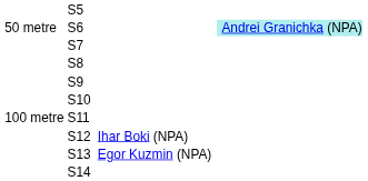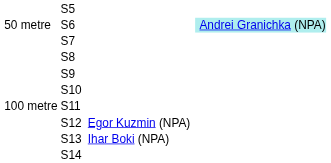S12 | column 3: Ihar Boki (NPA) -> Egor Kuzmin (NPA)
S13 | column 3: Egor Kuzmin (NPA) -> Ihar Boki (NPA)
